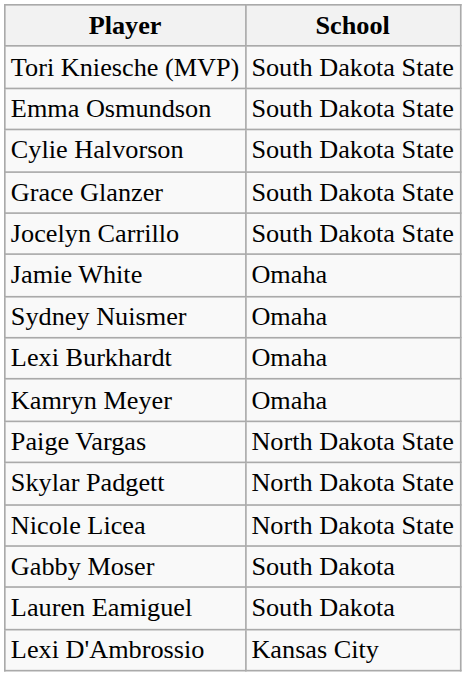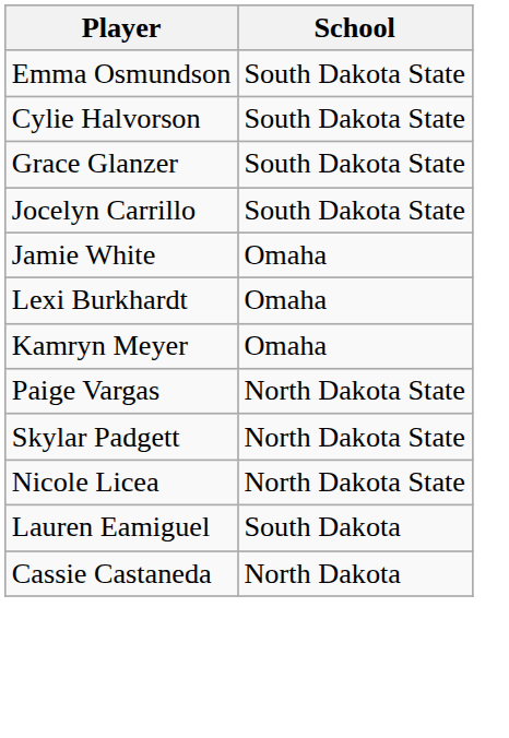- row: Tori Kniesche (MVP) | South Dakota State
- row: Sydney Nuismer | Omaha
- row: Gabby Moser | South Dakota
+ row: Cassie Castaneda | North Dakota
- row: Lexi D'Ambrossio | Kansas City
